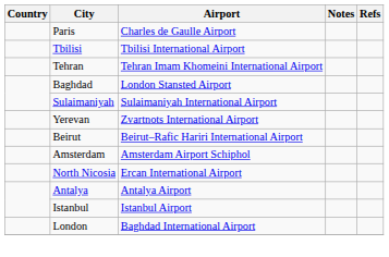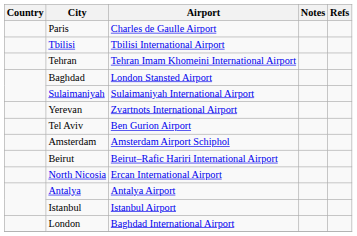+ row: Tel Aviv | Ben Gurion Airport
rows swapped: Beirut <-> Amsterdam
